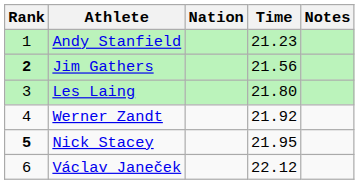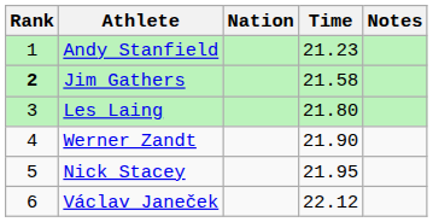Jim Gathers | Time: 21.56 -> 21.58
Werner Zandt | Time: 21.92 -> 21.90
Nick Stacey | Rank: bold -> normal
